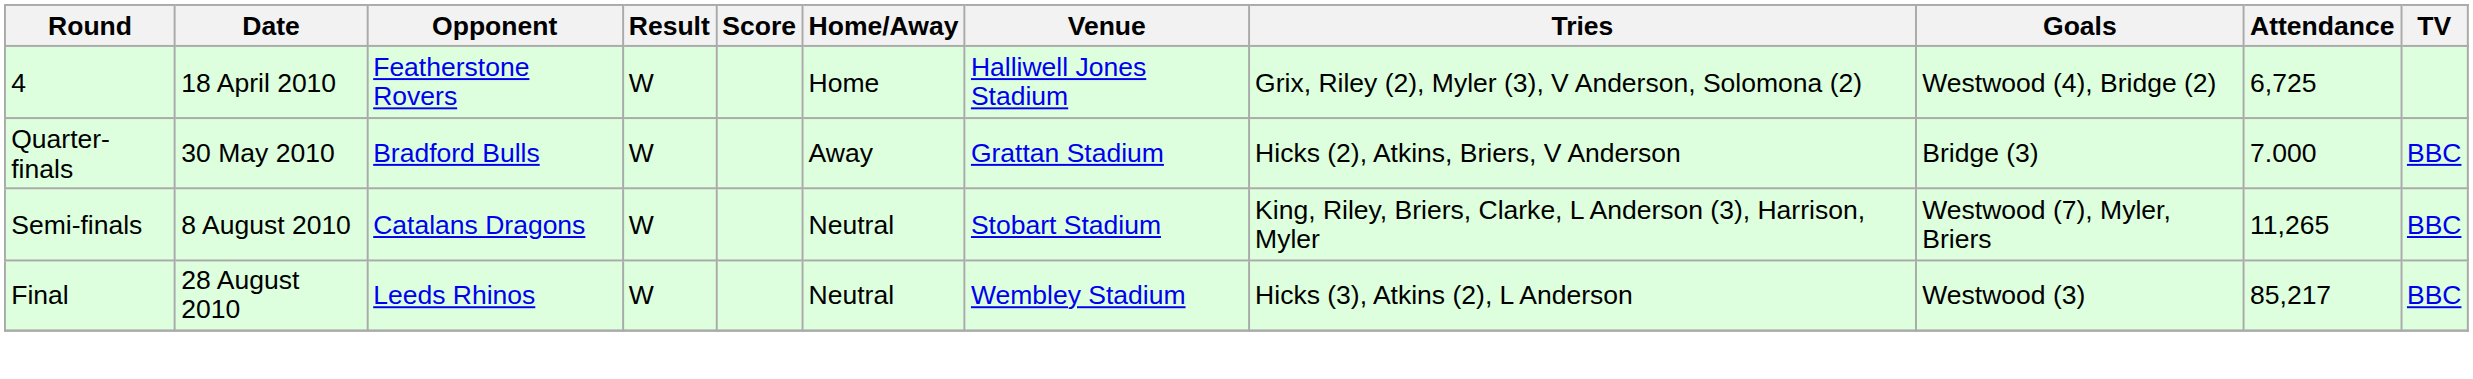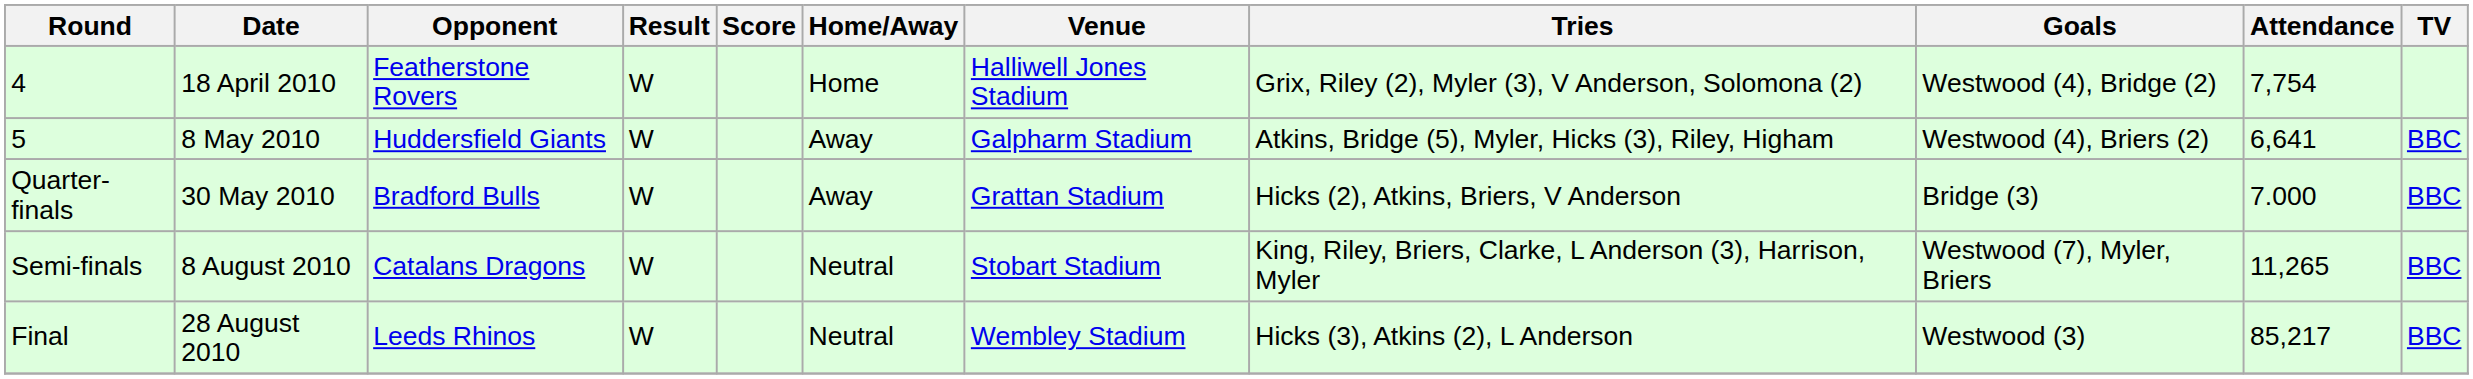4 | Attendance: 6,725 -> 7,754
+ row: 5 | 8 May 2010 | Huddersfield Giants | W | Away | Galpharm Stadium | Atkins, Bridge (5), Myler, Hicks (3), Riley, Higham | Westwood (4), Briers (2) | 6,641 | BBC
